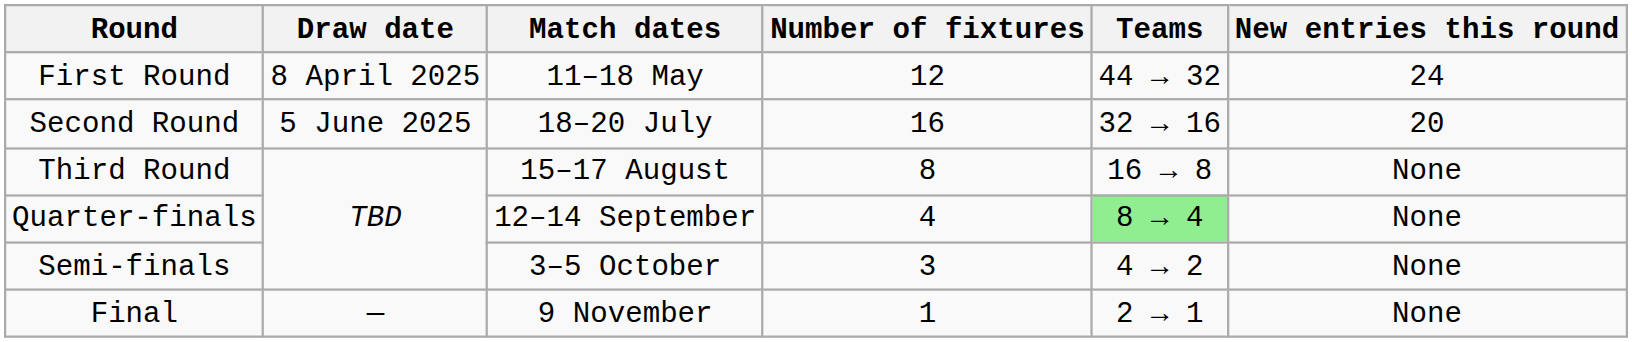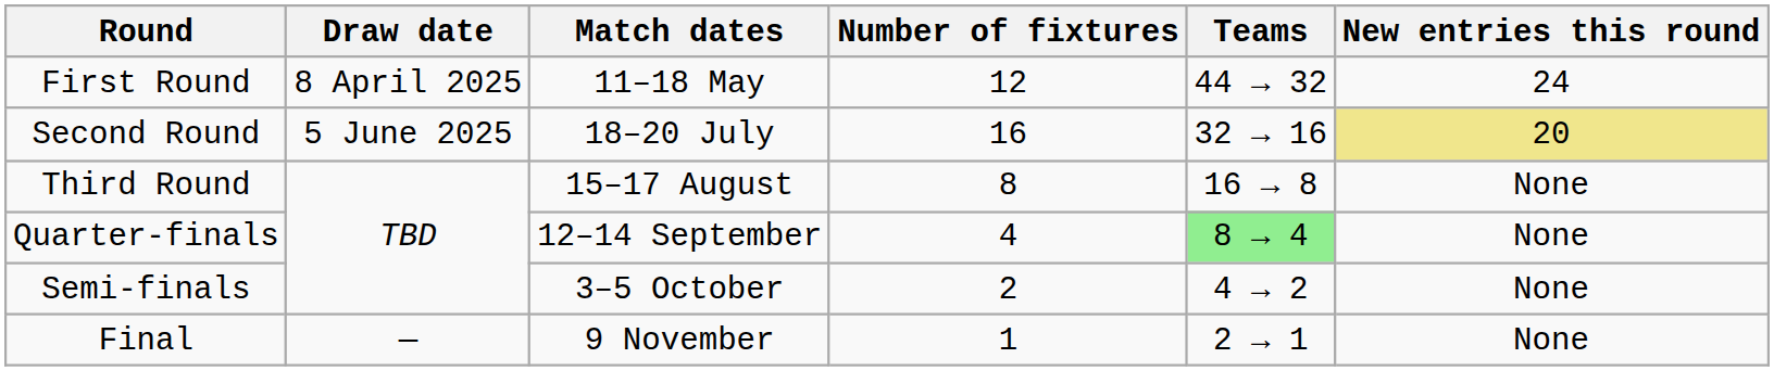Second Round | New entries this round: no background -> khaki background
Semi-finals | Number of fixtures: 3 -> 2
